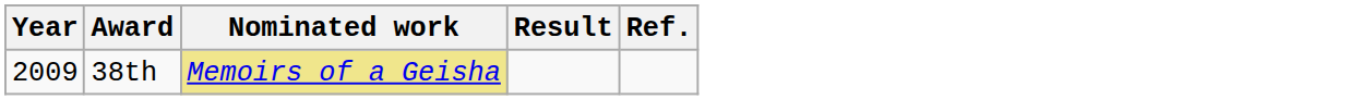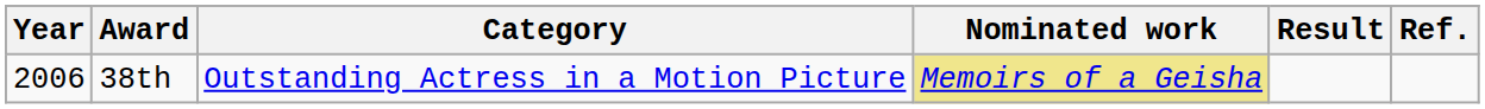+ column: Category | Outstanding Actress in a Motion Picture
38th | Year: 2009 -> 2006
